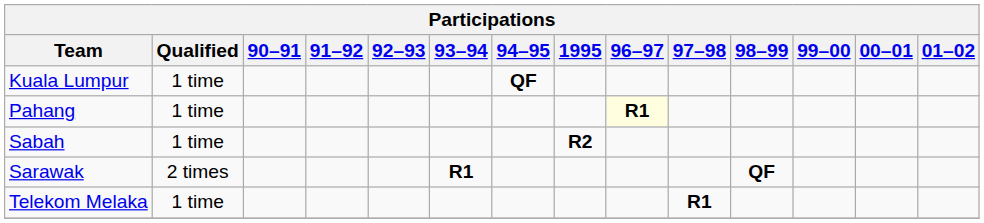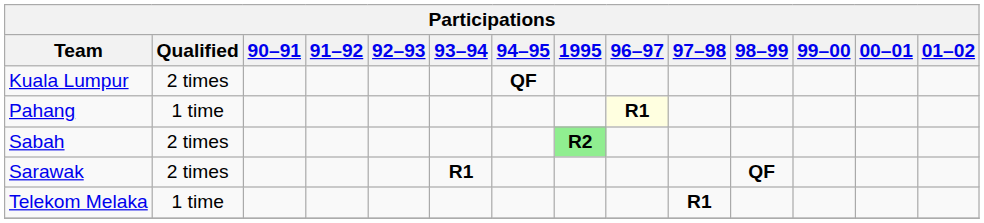Kuala Lumpur | Qualified: 1 time -> 2 times
Sabah | Qualified: 1 time -> 2 times
Sabah | 1995: no background -> lightgreen background
